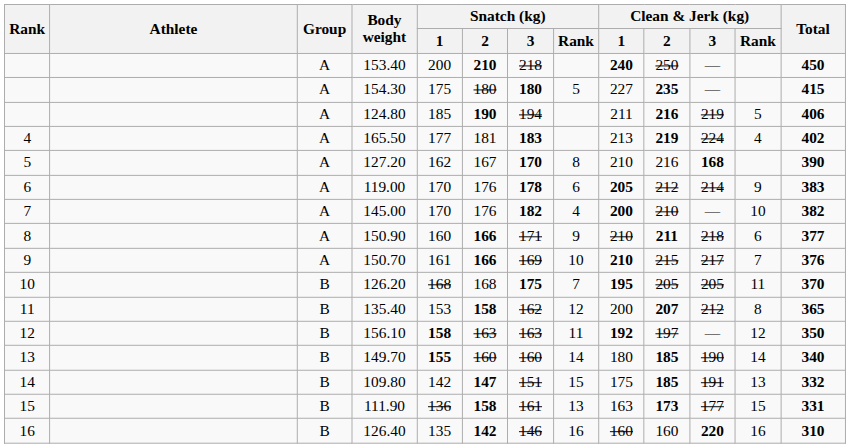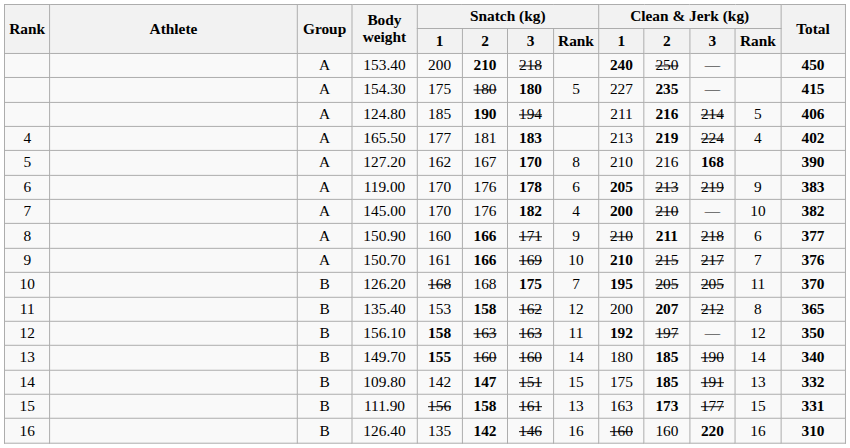124.80 | Clean & Jerk (kg) / 3: 219 -> 214
119.00 | Clean & Jerk (kg) / 2: 212 -> 213
119.00 | Clean & Jerk (kg) / 3: 214 -> 219
111.90 | Snatch (kg) / 1: 136 -> 156
